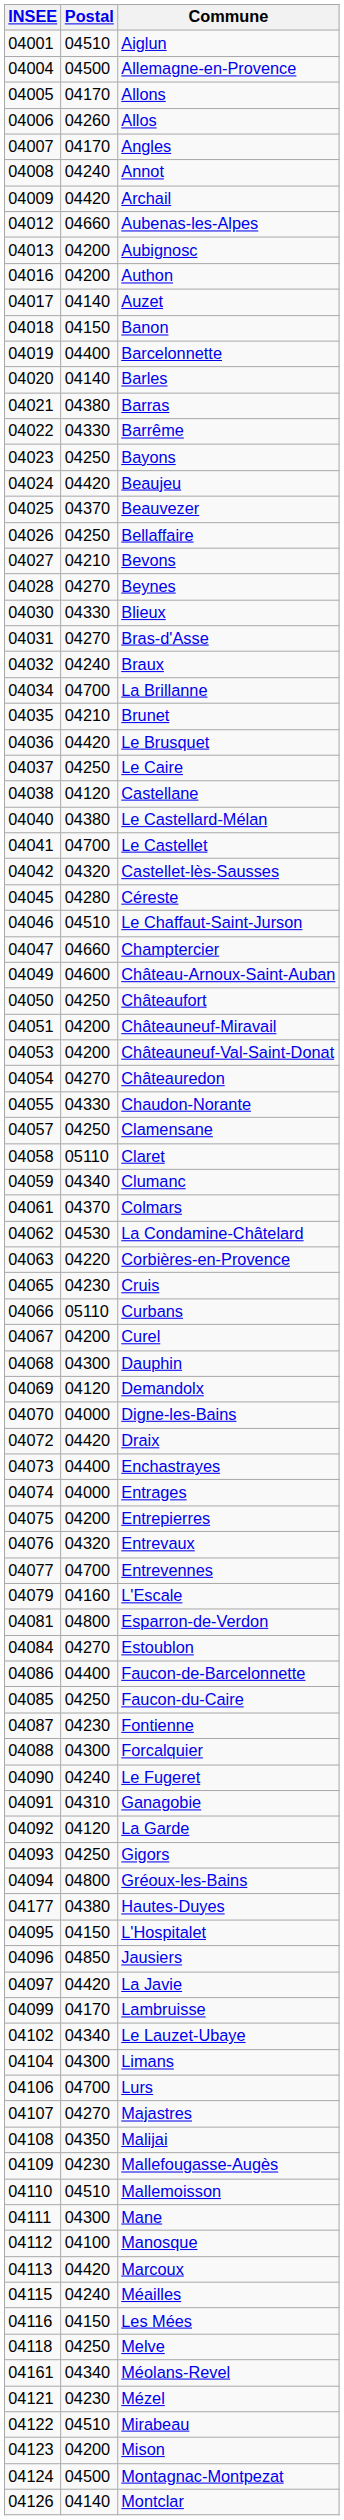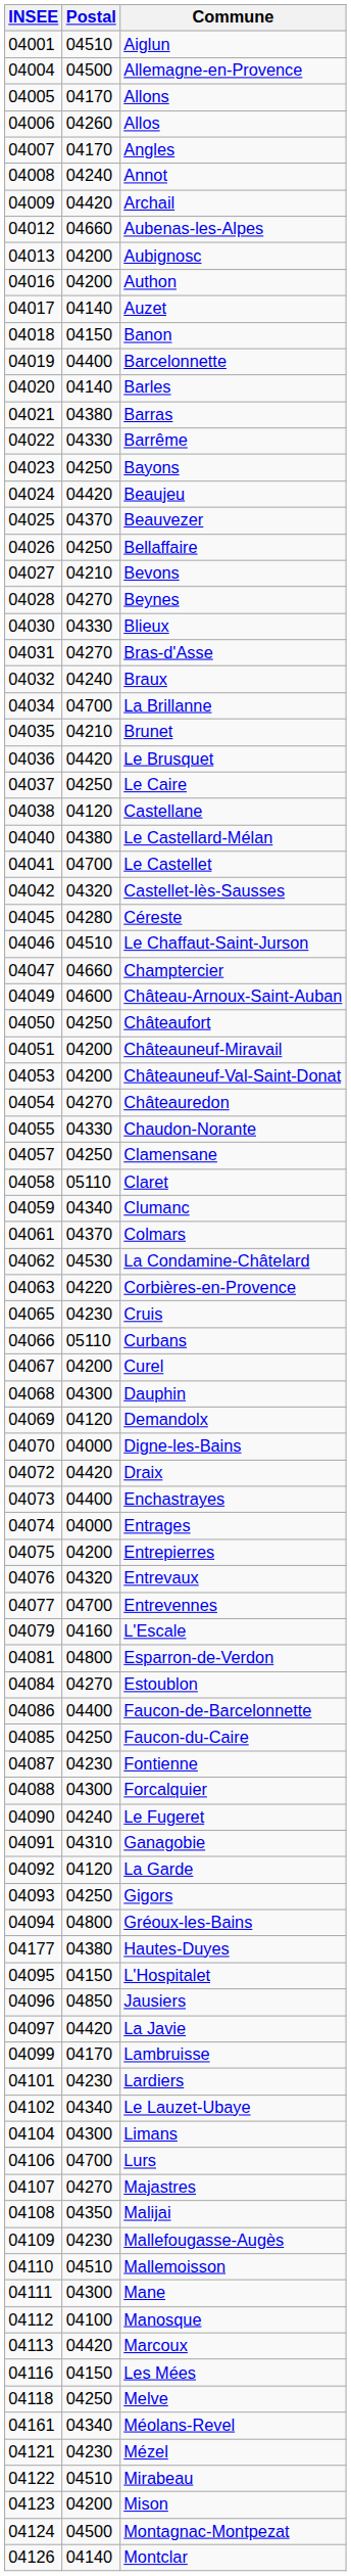+ row: 04101 | 04230 | Lardiers
- row: 04115 | 04240 | Méailles
